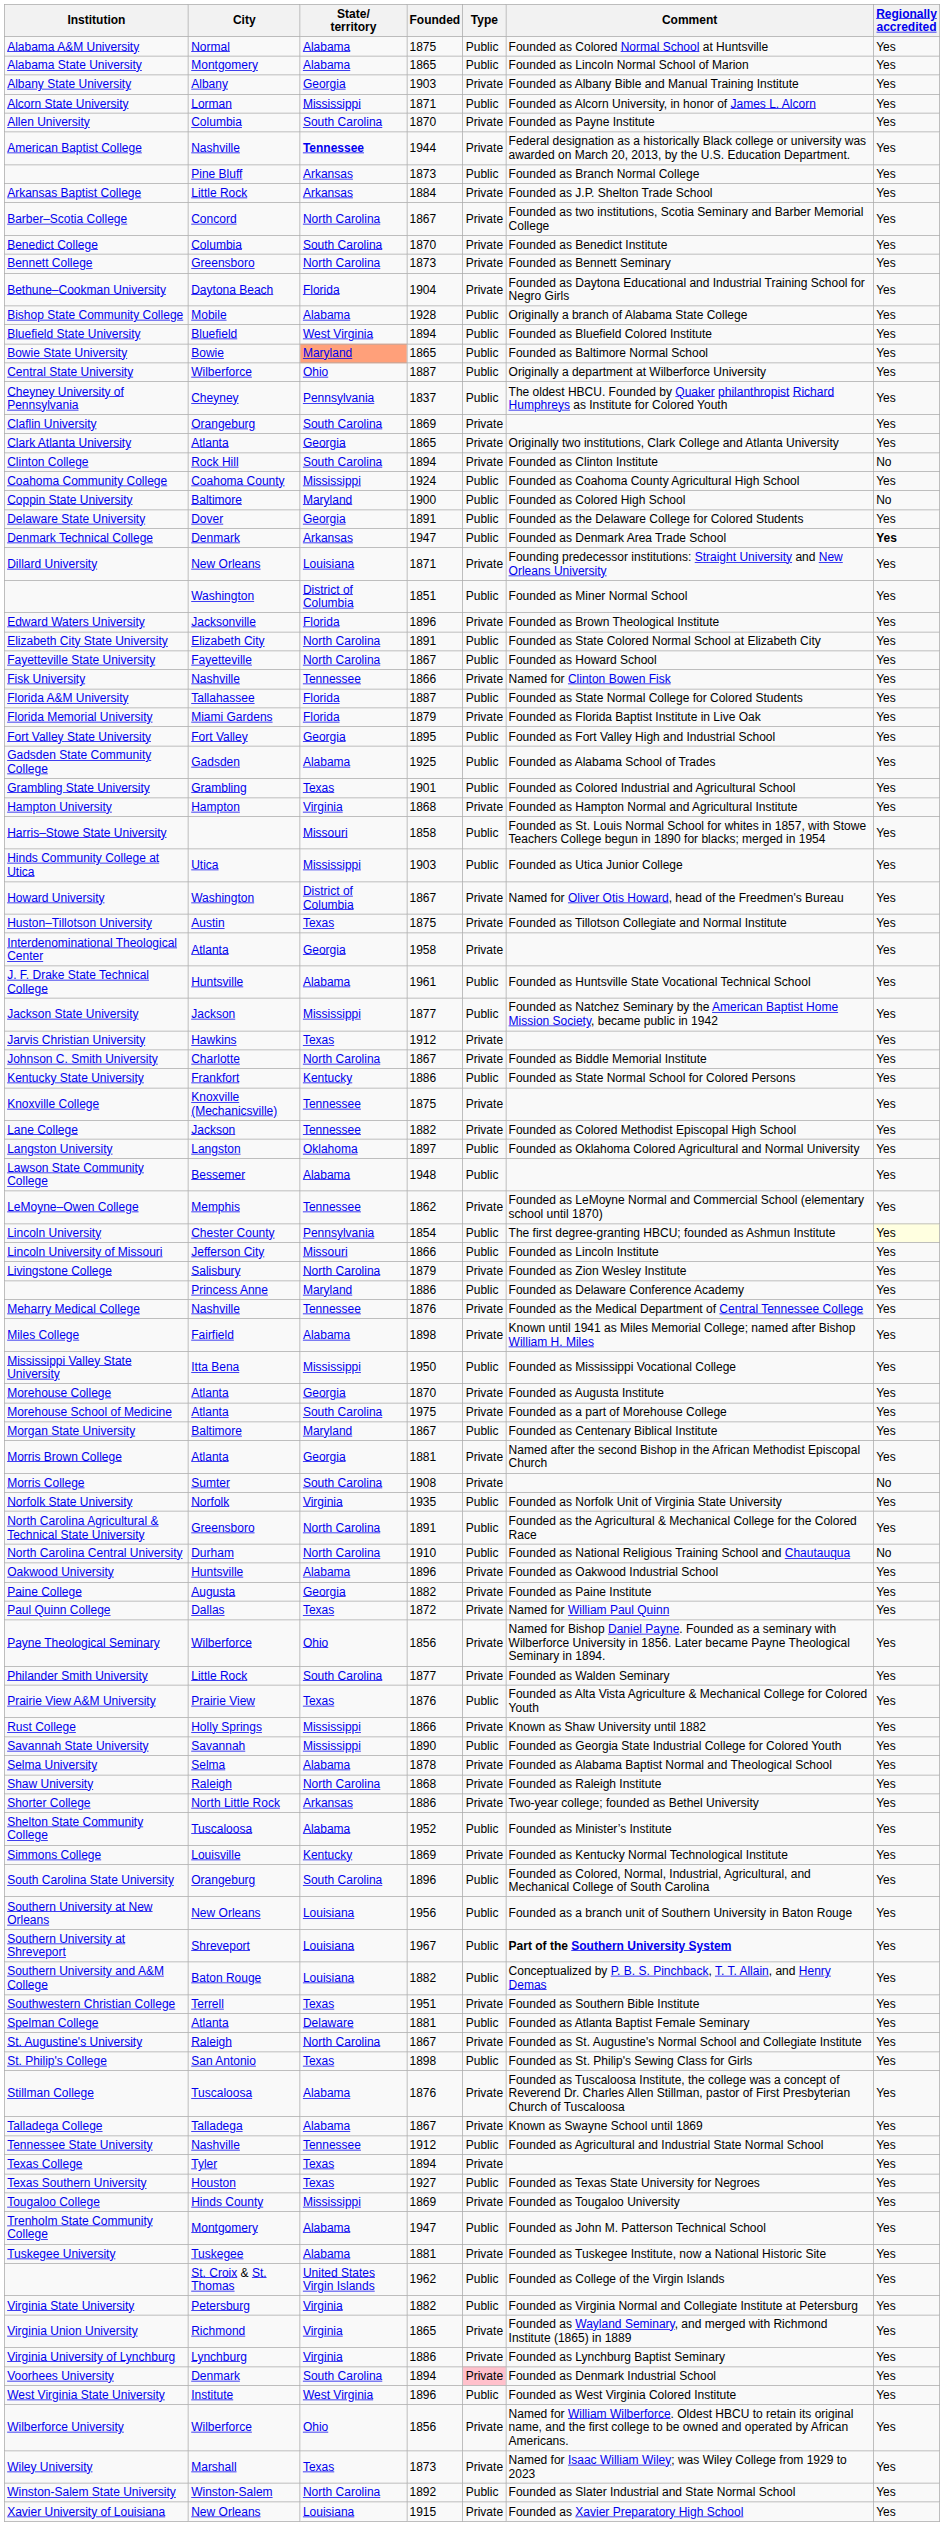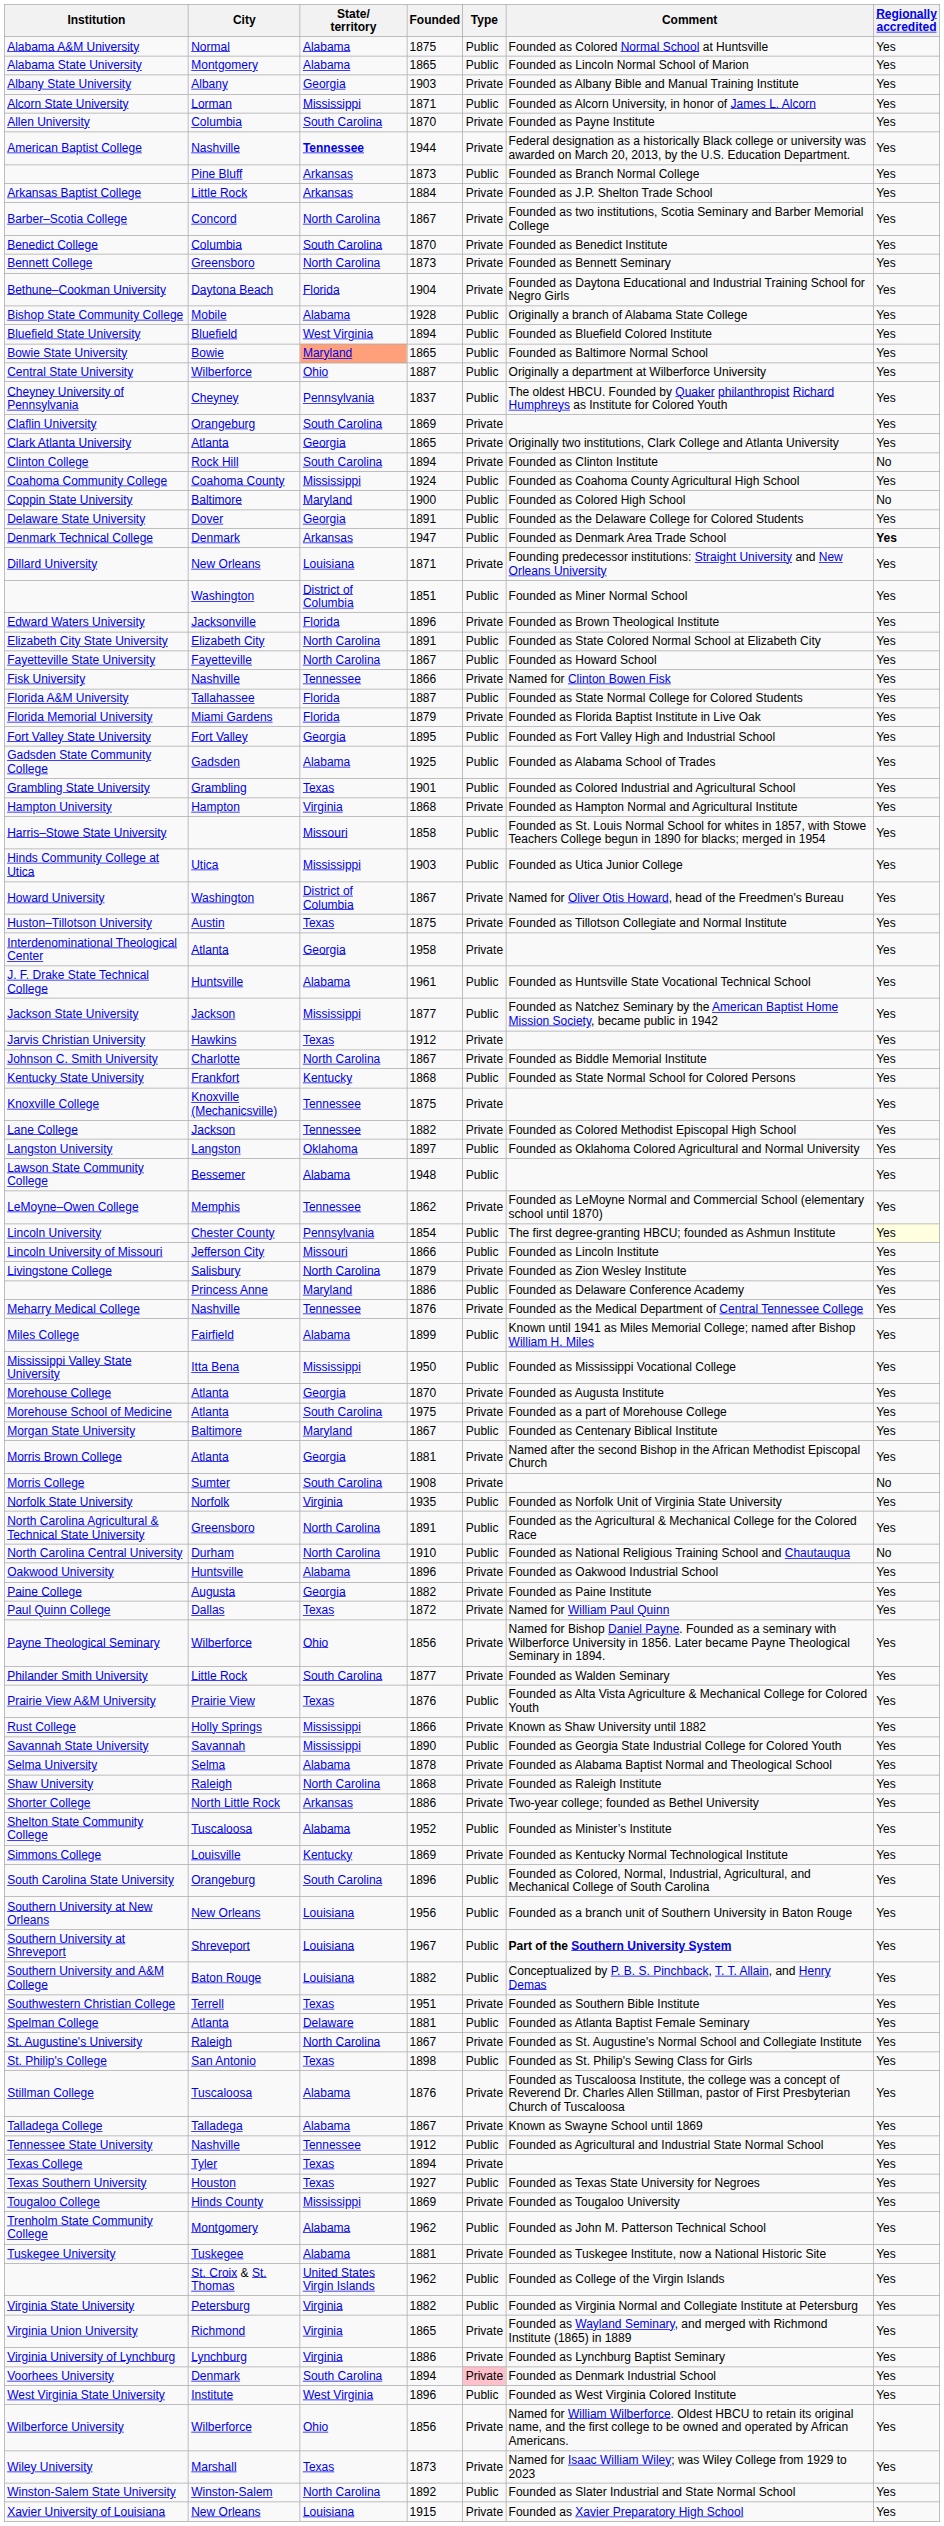Kentucky State University | Founded: 1886 -> 1868
Miles College | Founded: 1898 -> 1899
Miles College | Type: Private -> Public
Trenholm State Community College | Founded: 1947 -> 1962
